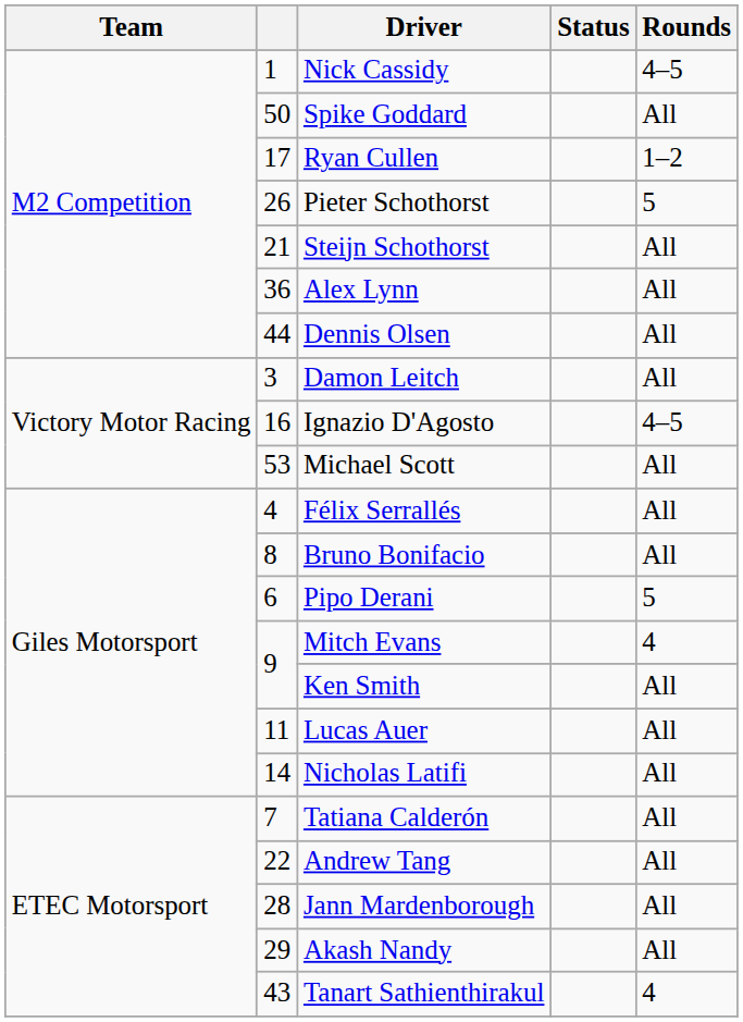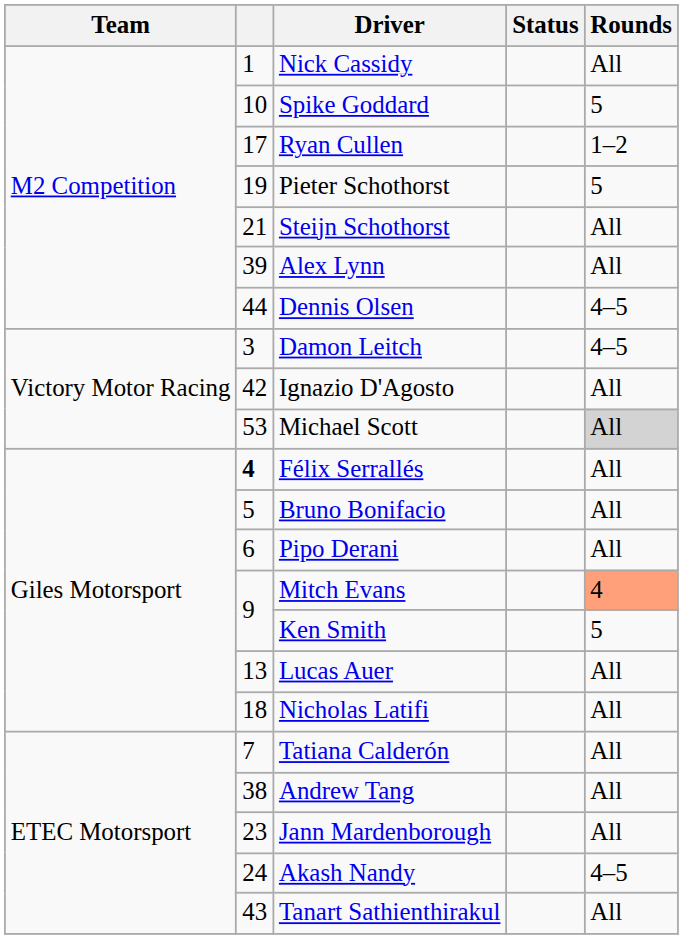Nick Cassidy | Rounds: 4–5 -> All
Spike Goddard | column 2: 50 -> 10
Spike Goddard | Rounds: All -> 5
Pieter Schothorst | column 2: 26 -> 19
Alex Lynn | column 2: 36 -> 39
Dennis Olsen | Rounds: All -> 4–5
Damon Leitch | Rounds: All -> 4–5
Ignazio D'Agosto | column 2: 16 -> 42
Ignazio D'Agosto | Rounds: 4–5 -> All
Michael Scott | Rounds: no background -> lightgrey background
Félix Serrallés | column 2: normal -> bold
Bruno Bonifacio | column 2: 8 -> 5
Pipo Derani | Rounds: 5 -> All
Mitch Evans | Rounds: no background -> lightsalmon background
Ken Smith | Rounds: All -> 5
Lucas Auer | column 2: 11 -> 13
Nicholas Latifi | column 2: 14 -> 18
Andrew Tang | column 2: 22 -> 38
Jann Mardenborough | column 2: 28 -> 23
Akash Nandy | column 2: 29 -> 24
Akash Nandy | Rounds: All -> 4–5
Tanart Sathienthirakul | Rounds: 4 -> All
